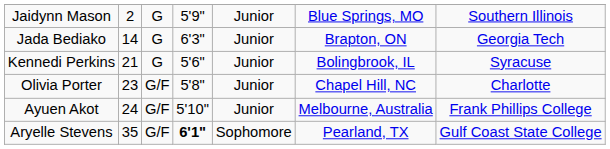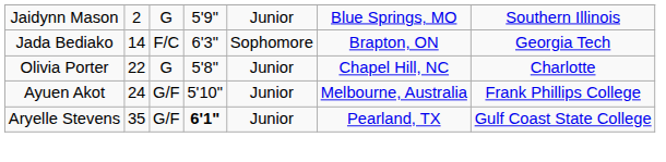Jada Bediako | column 3: G -> F/C
Jada Bediako | column 5: Junior -> Sophomore
- row: Kennedi Perkins | 21 | G | 5'6" | Junior | Bolingbrook, IL | Syracuse
Olivia Porter | column 2: 23 -> 22
Olivia Porter | column 3: G/F -> G
Aryelle Stevens | column 5: Sophomore -> Junior
